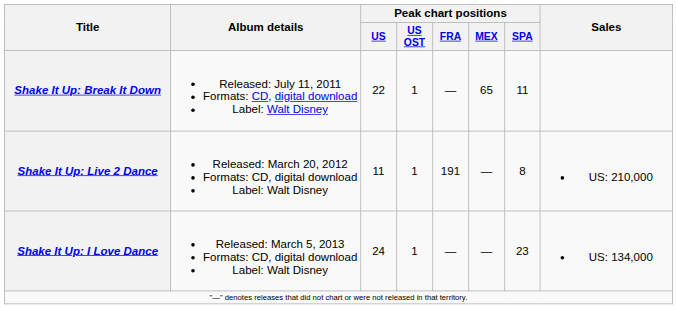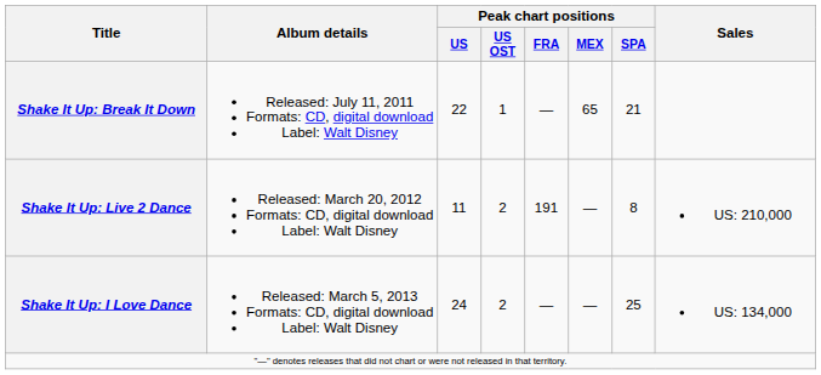Shake It Up: Break It Down | Peak chart positions / SPA: 11 -> 21
Shake It Up: Live 2 Dance | Peak chart positions / US OST: 1 -> 2
Shake It Up: I Love Dance | Peak chart positions / US OST: 1 -> 2
Shake It Up: I Love Dance | Peak chart positions / SPA: 23 -> 25
